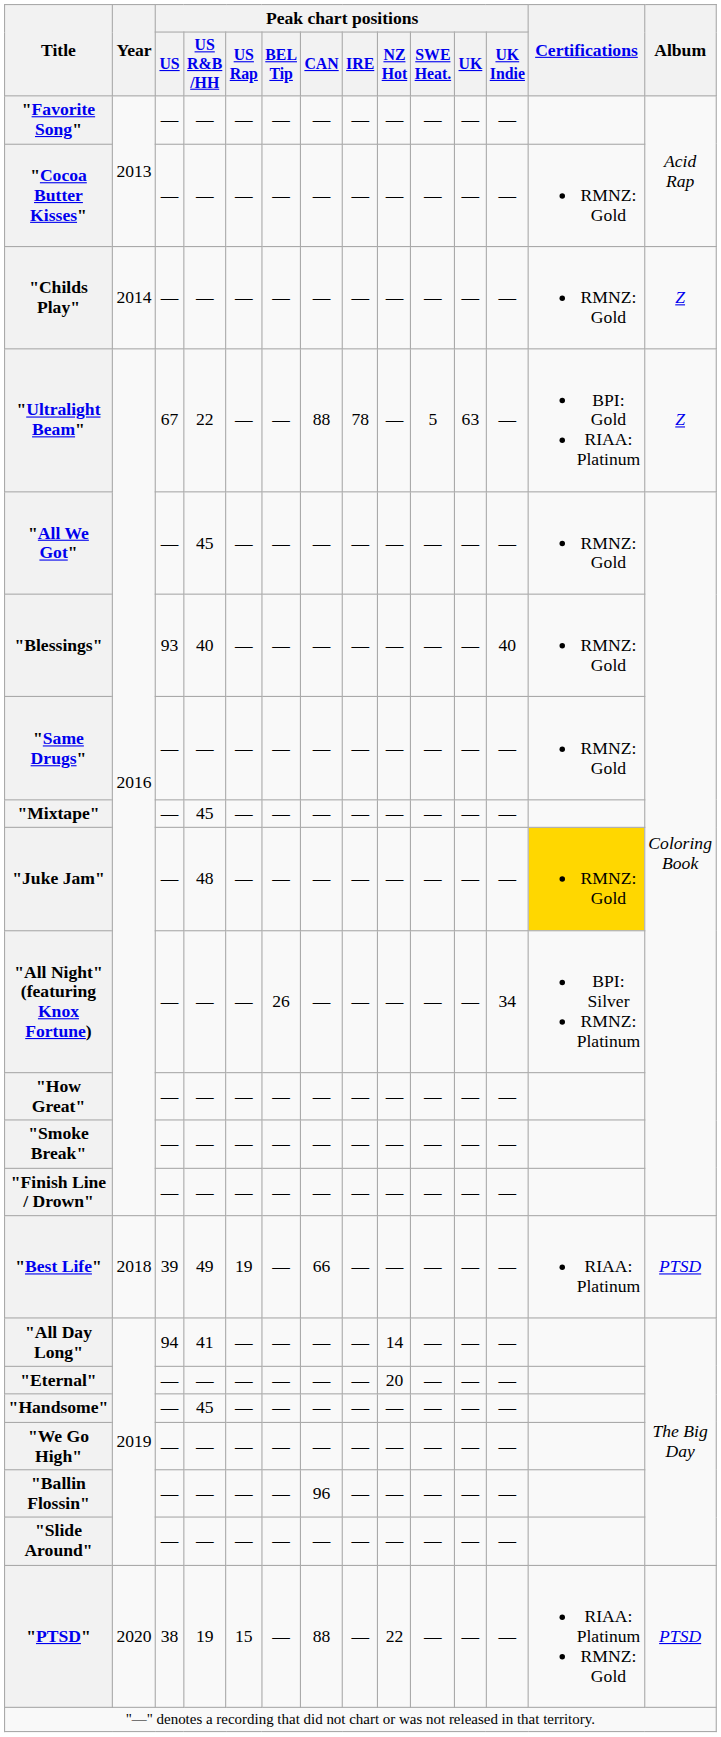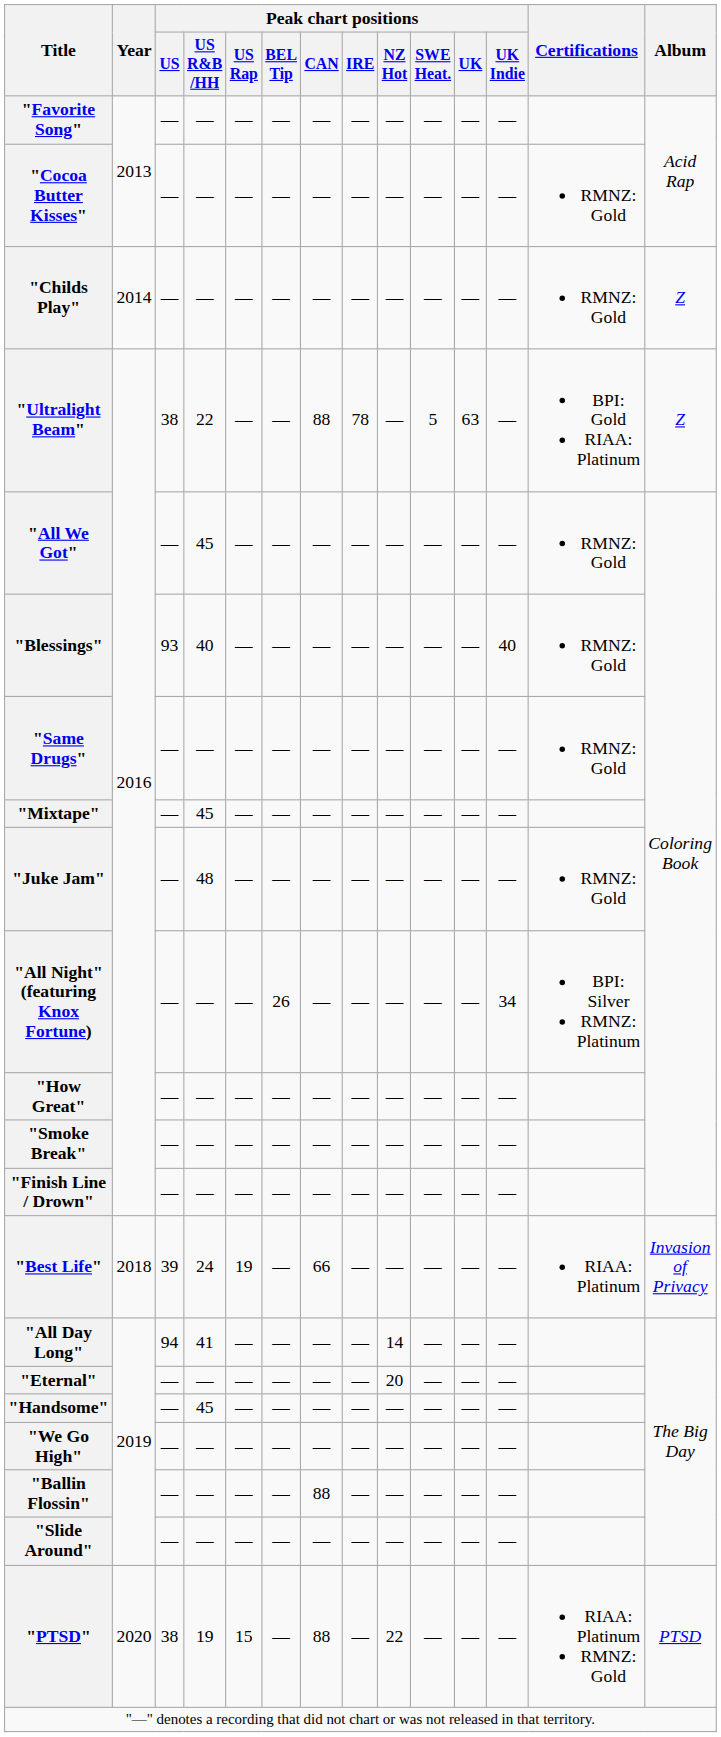"Ultralight Beam" | Peak chart positions / US: 67 -> 38
"Juke Jam" | Certifications: gold background -> no background
"Best Life" | Peak chart positions / US R&B /HH: 49 -> 24
"Best Life" | Album: PTSD -> Invasion of Privacy
"Ballin Flossin" | Peak chart positions / CAN: 96 -> 88
